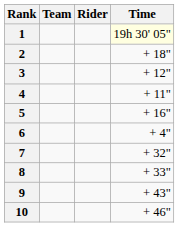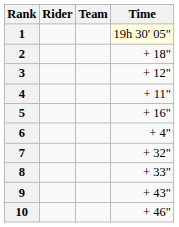columns swapped: Rider <-> Team
